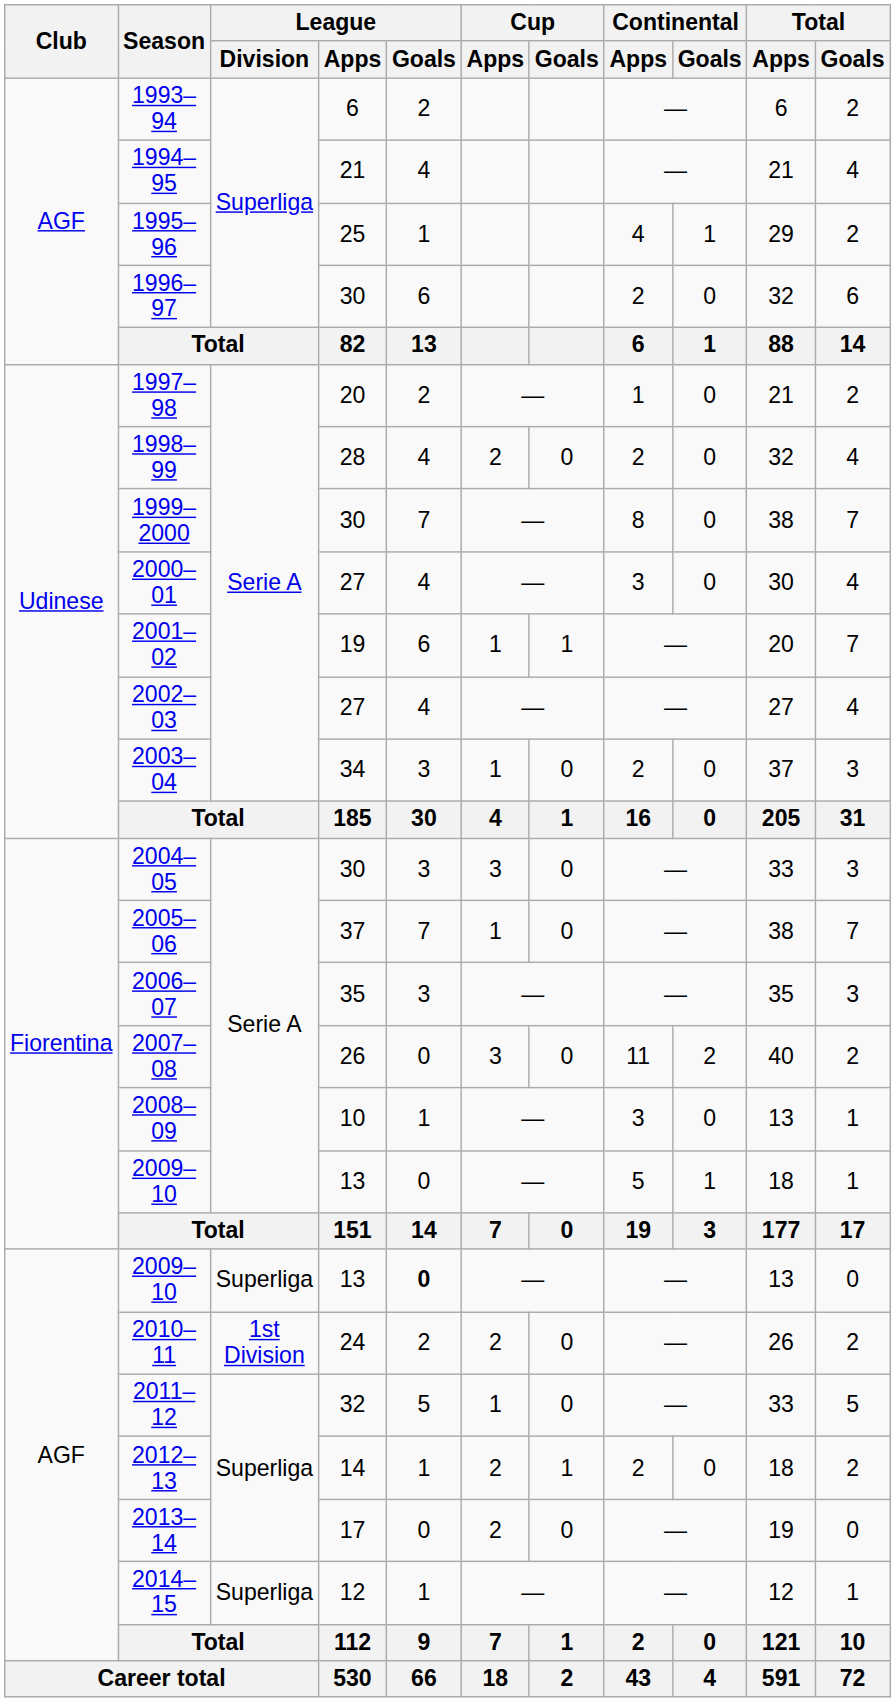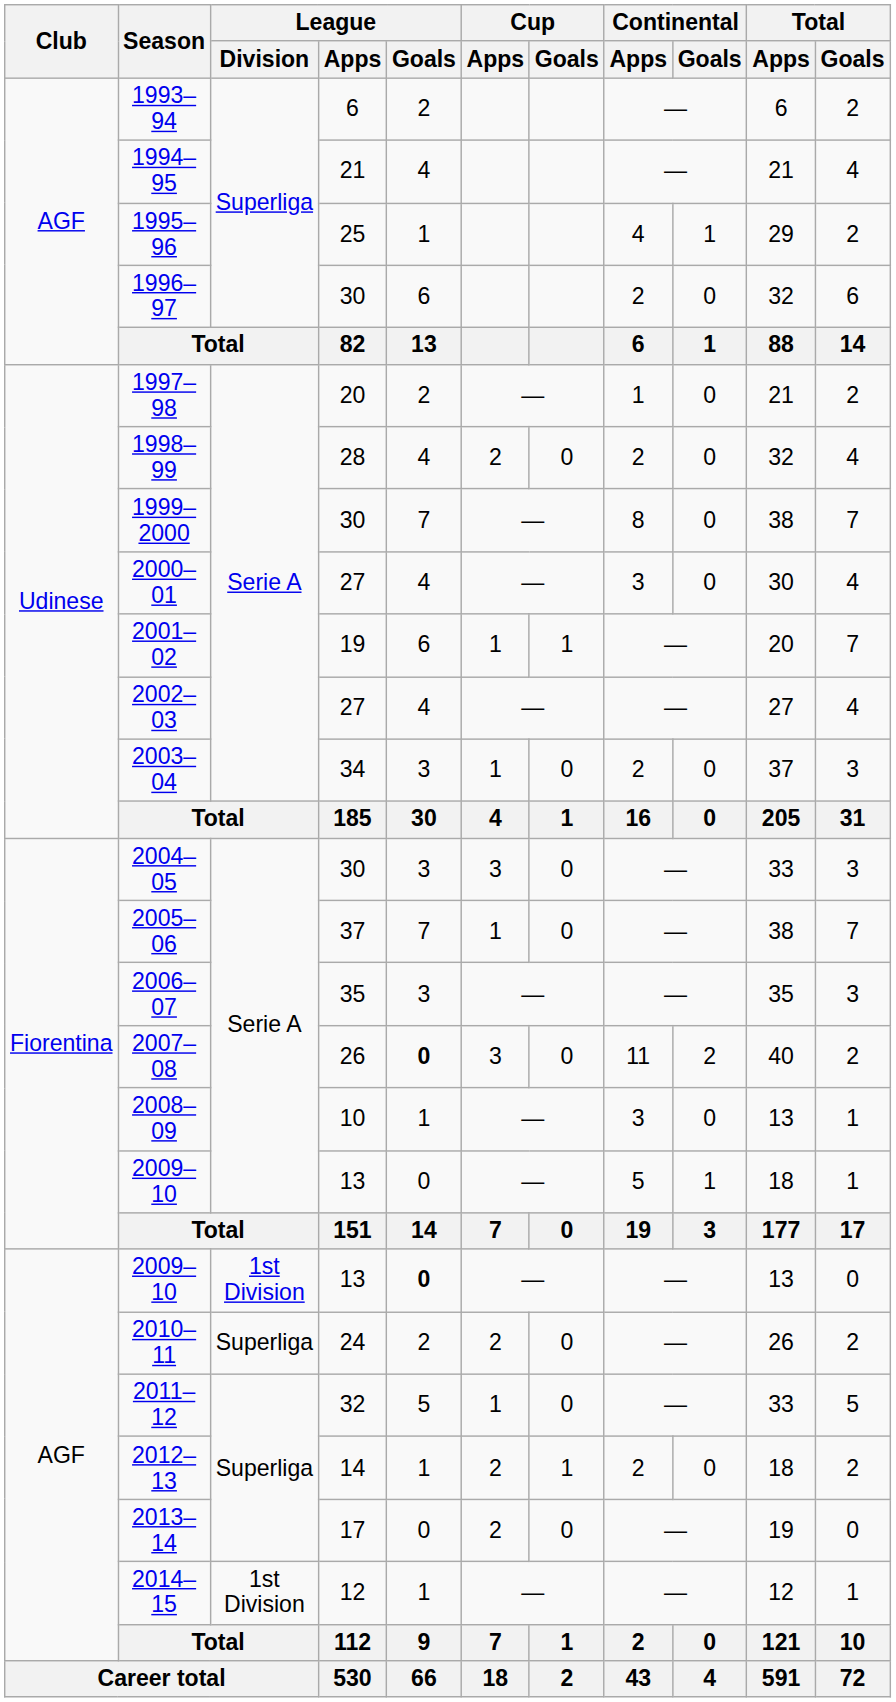2007–08 | League / Goals: normal -> bold
AGF / 2009–10 | League / Division: Superliga -> 1st Division
2010–11 | League / Division: 1st Division -> Superliga
2014–15 | League / Division: Superliga -> 1st Division
